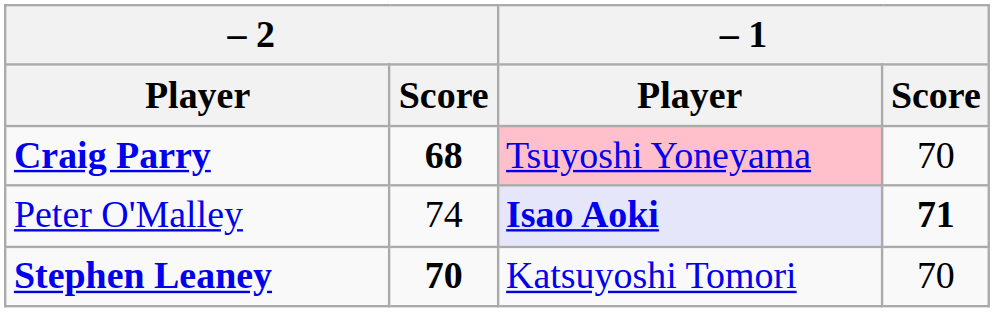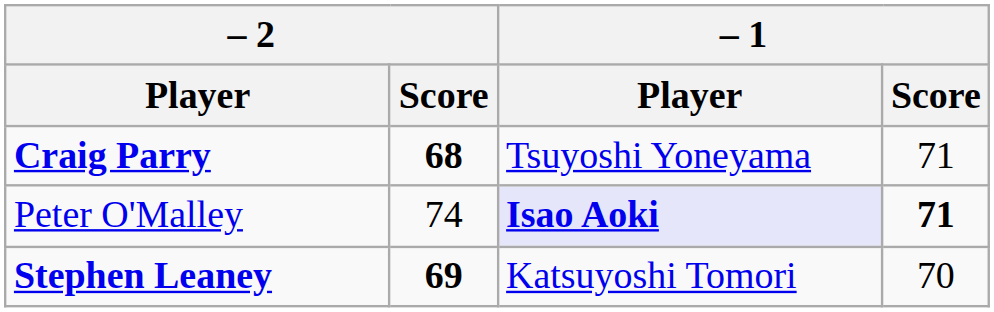Craig Parry | – 1 / Player: pink background -> no background
Craig Parry | – 1 / Score: 70 -> 71
Stephen Leaney | – 2 / Score: 70 -> 69
